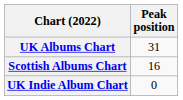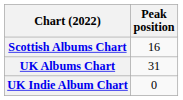rows swapped: Scottish Albums Chart <-> UK Albums Chart
